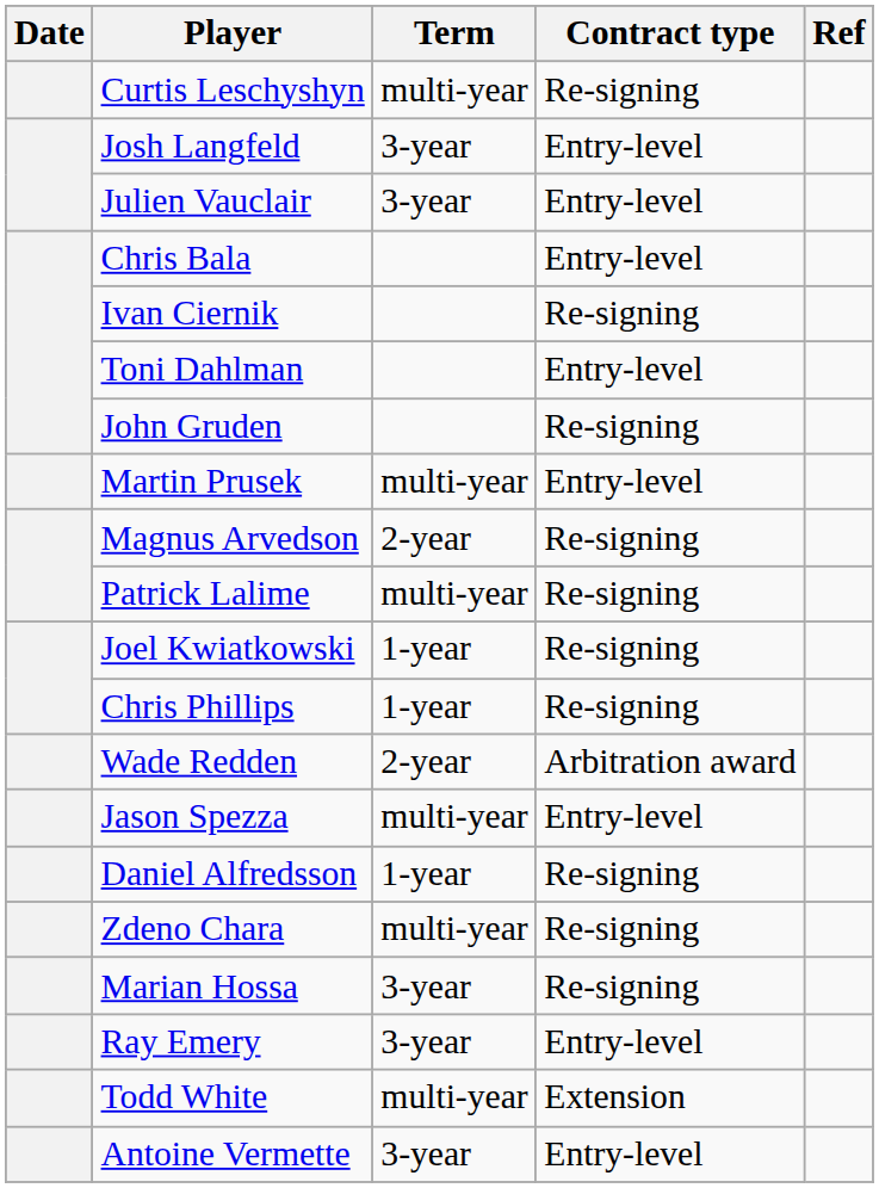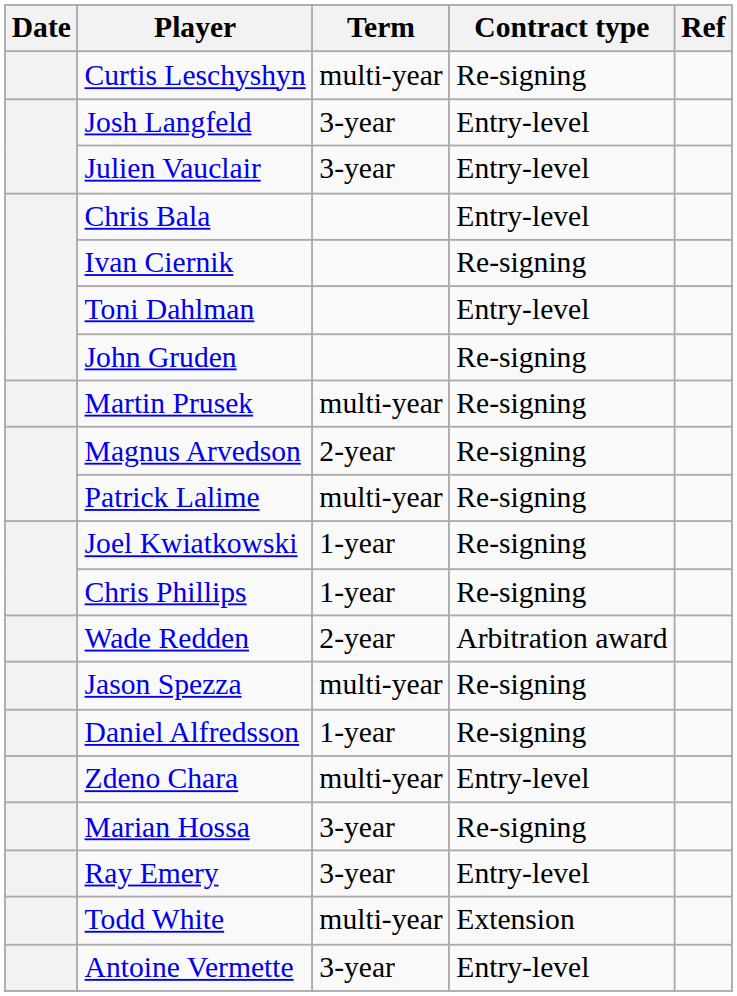Martin Prusek | Contract type: Entry-level -> Re-signing
Jason Spezza | Contract type: Entry-level -> Re-signing
Zdeno Chara | Contract type: Re-signing -> Entry-level
